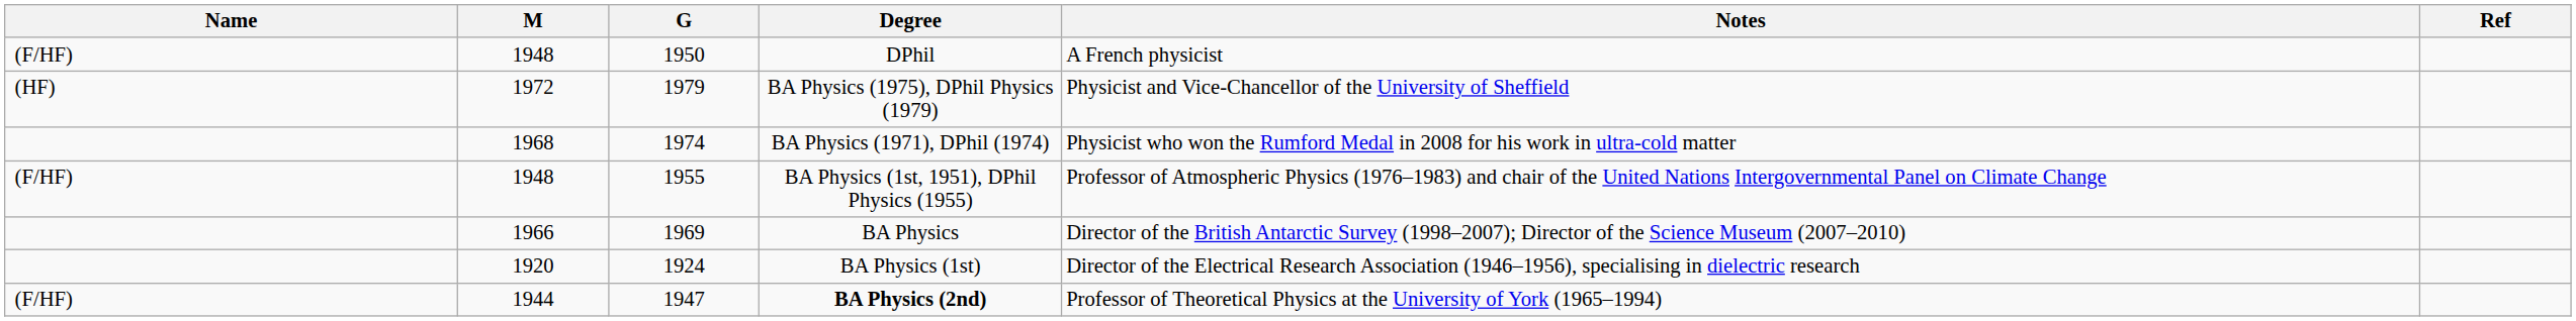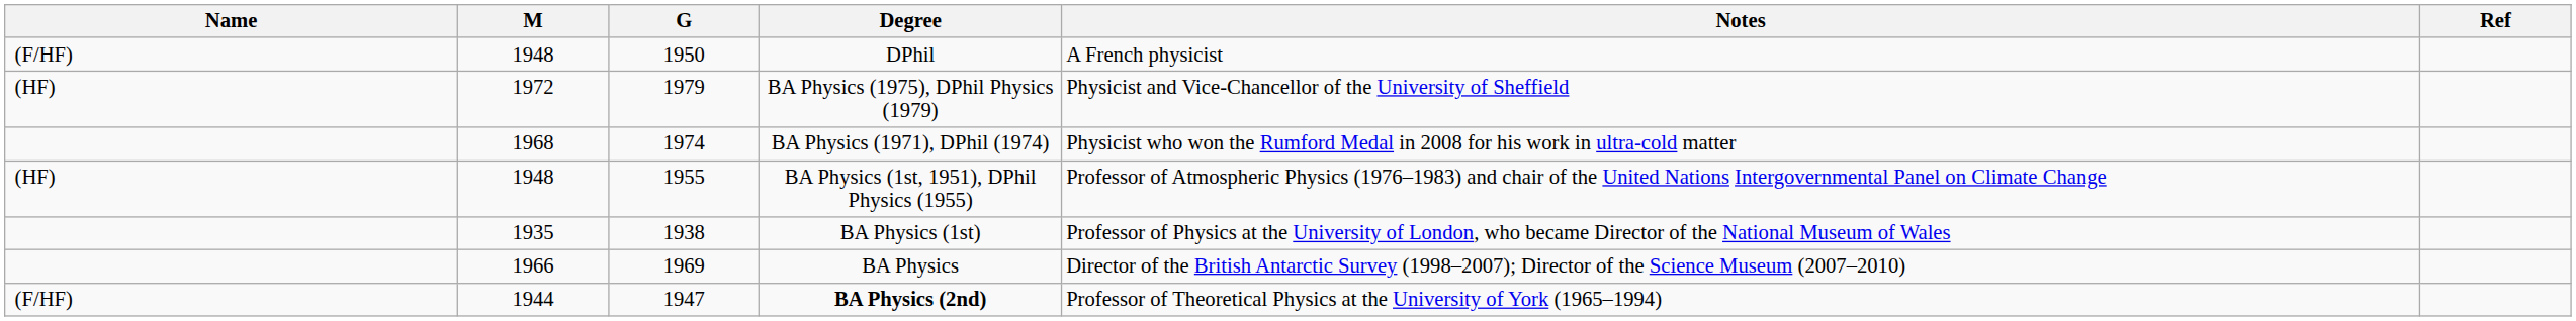1955 | Name: (F/HF) -> (HF)
+ row: 1935 | 1938 | BA Physics (1st) | Professor of Physics at the University of London, who became Director of the National Museum of Wales
- row: 1920 | 1924 | BA Physics (1st) | Director of the Electrical Research Association (1946–1956), specialising in dielectric research
